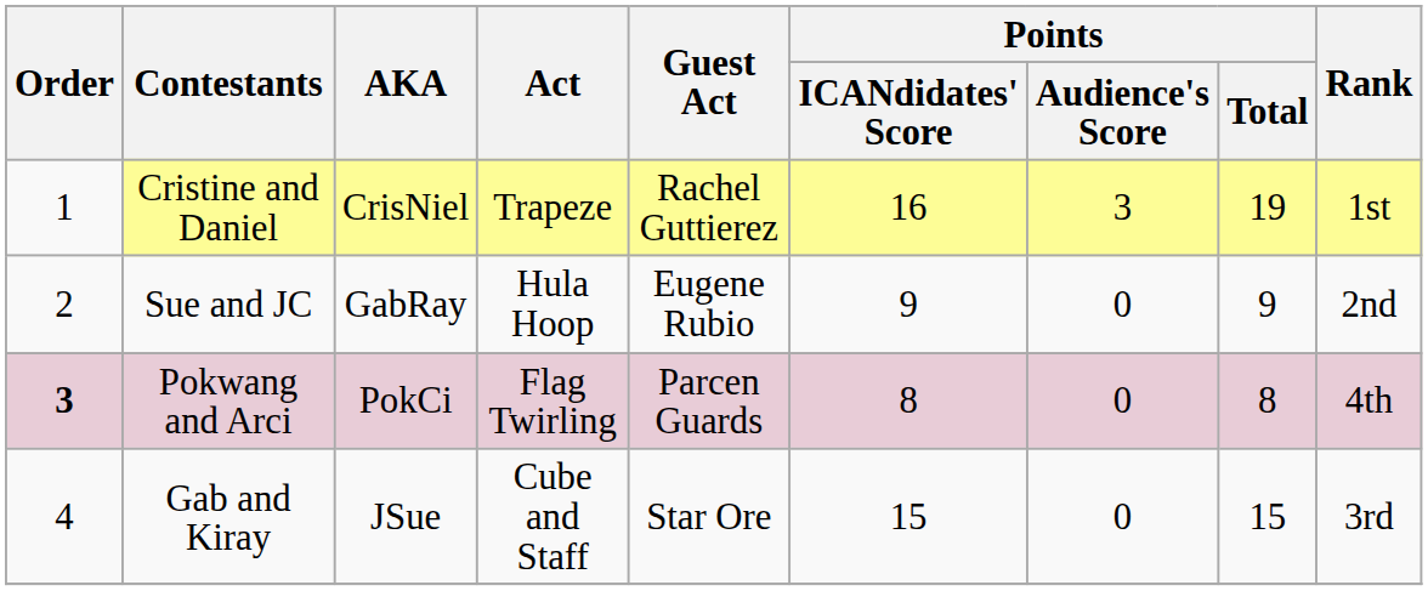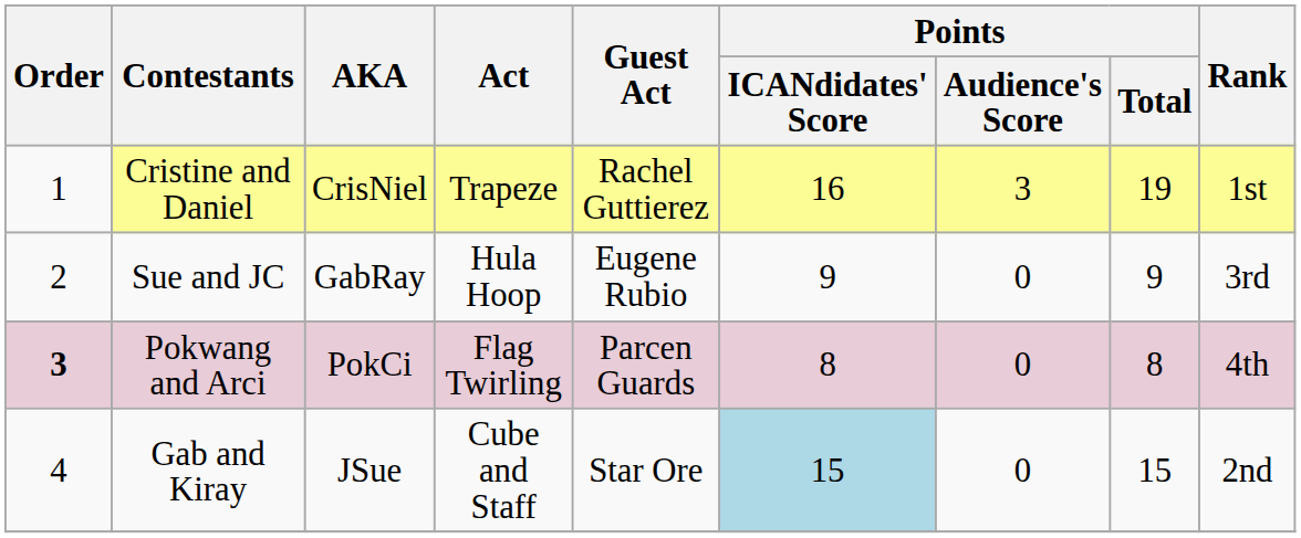Sue and JC | Rank: 2nd -> 3rd
Gab and Kiray | Points / ICANdidates' Score: no background -> lightblue background
Gab and Kiray | Rank: 3rd -> 2nd
